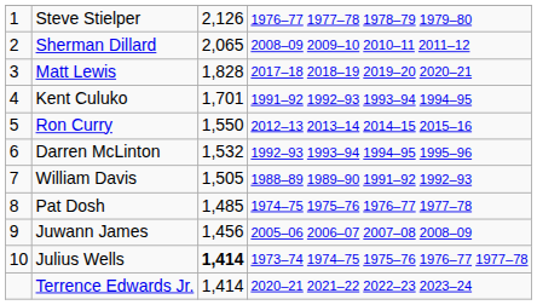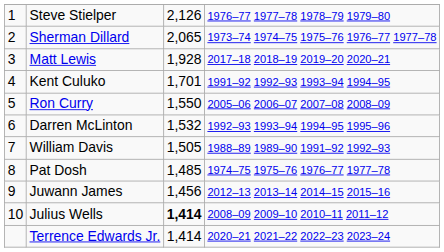Sherman Dillard | column 4: 2008–09 2009–10 2010–11 2011–12 -> 1973–74 1974–75 1975–76 1976–77 1977–78
Matt Lewis | column 3: 1,828 -> 1,928
Ron Curry | column 4: 2012–13 2013–14 2014–15 2015–16 -> 2005–06 2006–07 2007–08 2008–09
Juwann James | column 4: 2005–06 2006–07 2007–08 2008–09 -> 2012–13 2013–14 2014–15 2015–16
Julius Wells | column 4: 1973–74 1974–75 1975–76 1976–77 1977–78 -> 2008–09 2009–10 2010–11 2011–12
